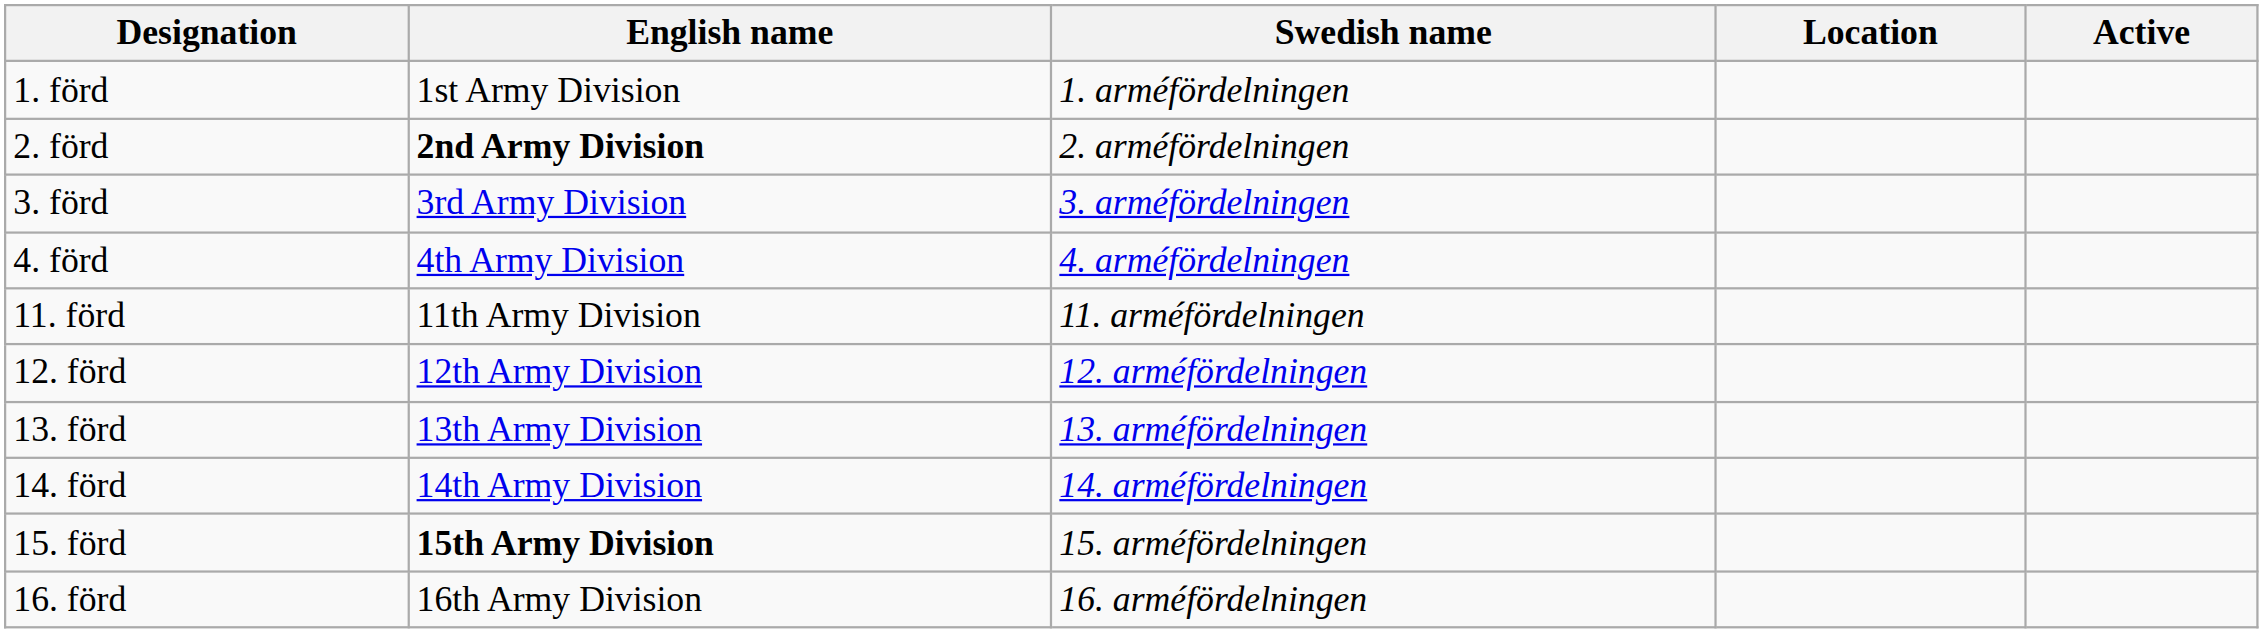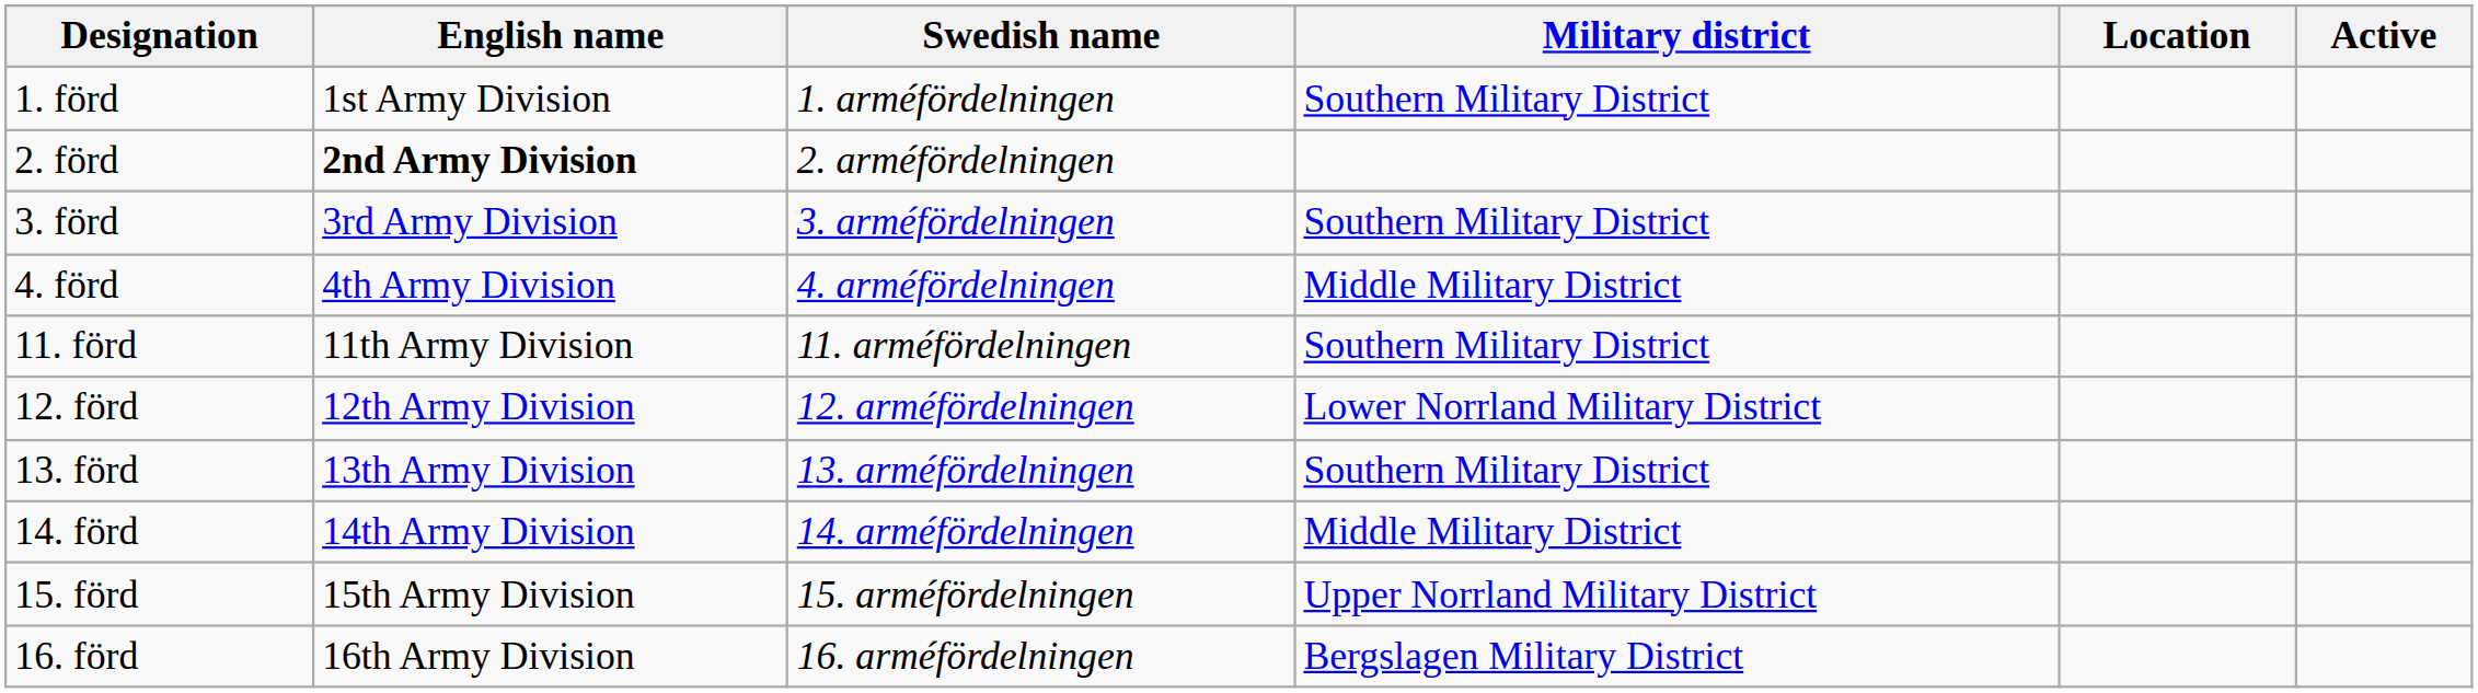+ column: Military district | Southern Military District | Southern Military District | Middle Military District | Southern Military District | Lower Norrland Military District | Southern Military District | Middle Military District | Upper Norrland Military District | Bergslagen Military District
15. förd | English name: bold -> normal
